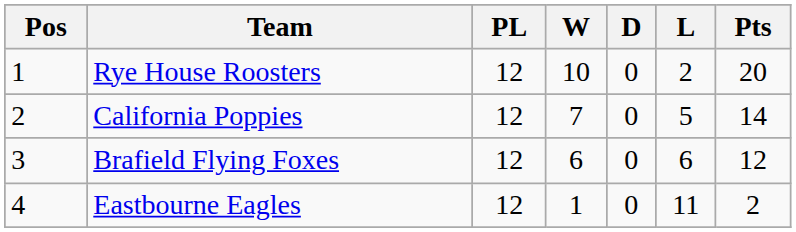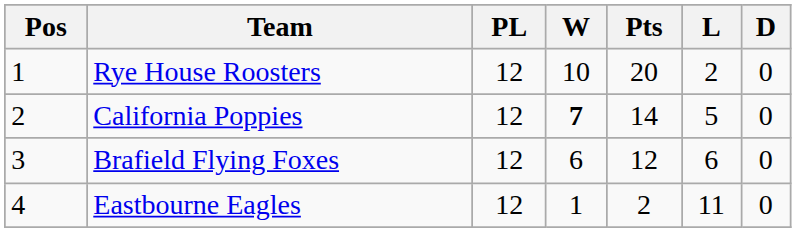columns swapped: D <-> Pts
California Poppies | W: normal -> bold
